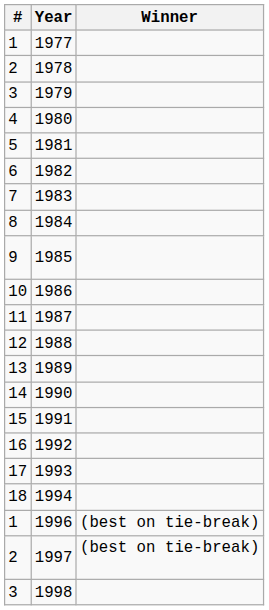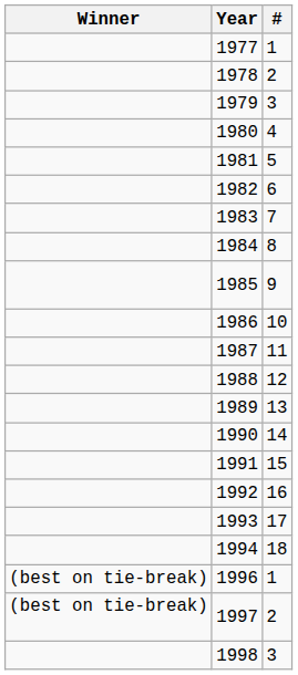columns swapped: # <-> Winner
